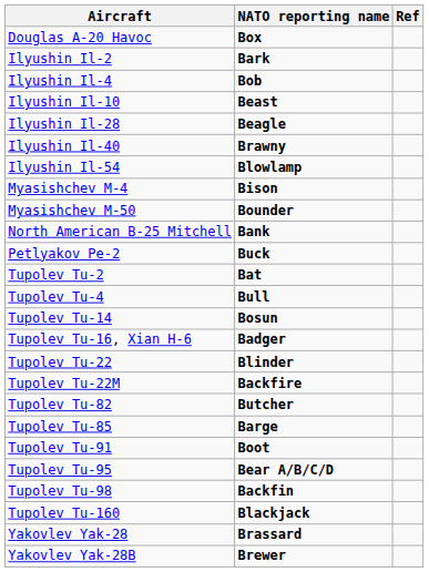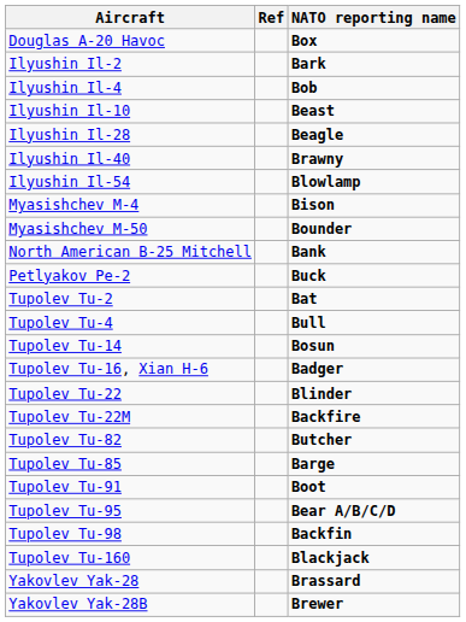columns swapped: NATO reporting name <-> Ref
